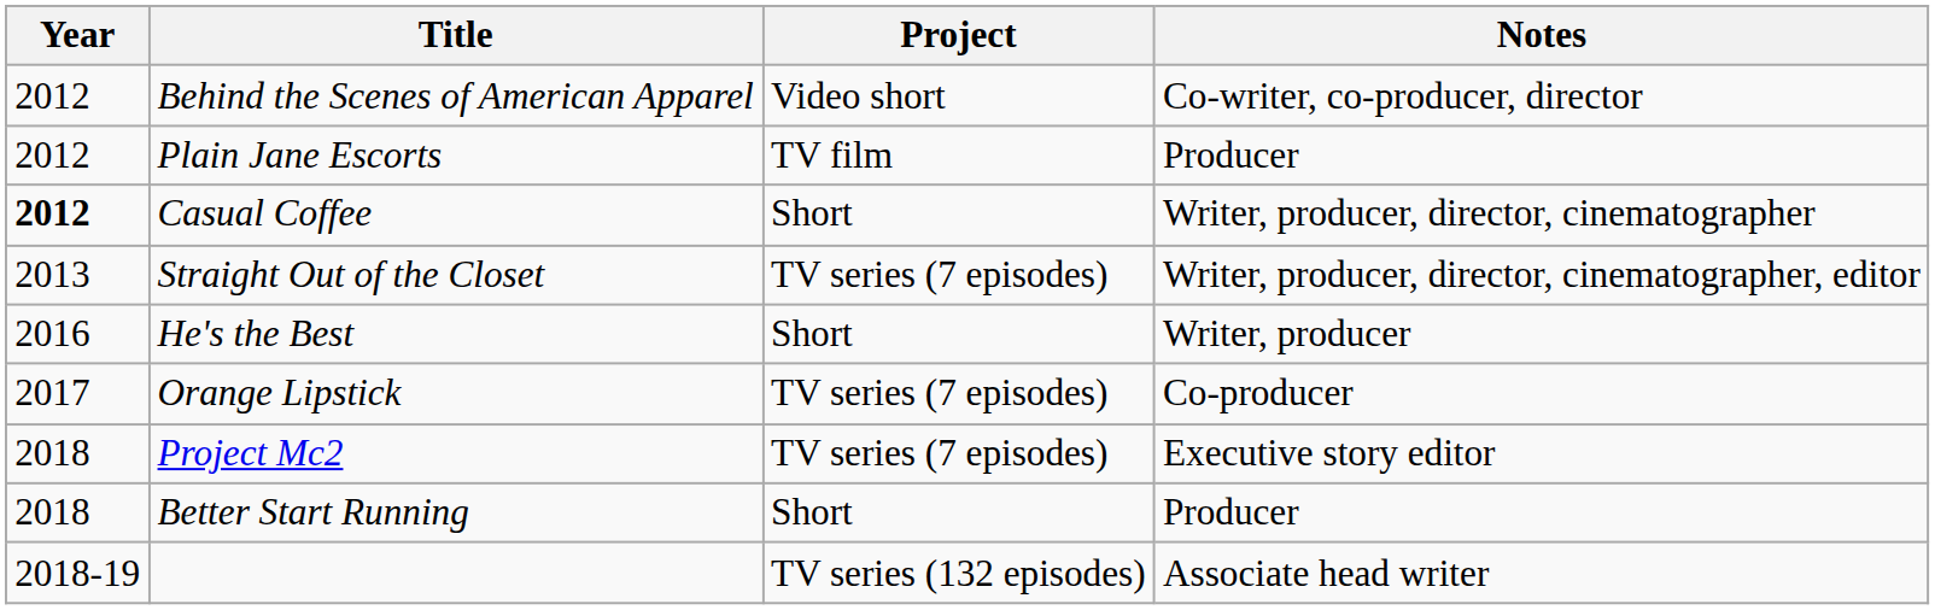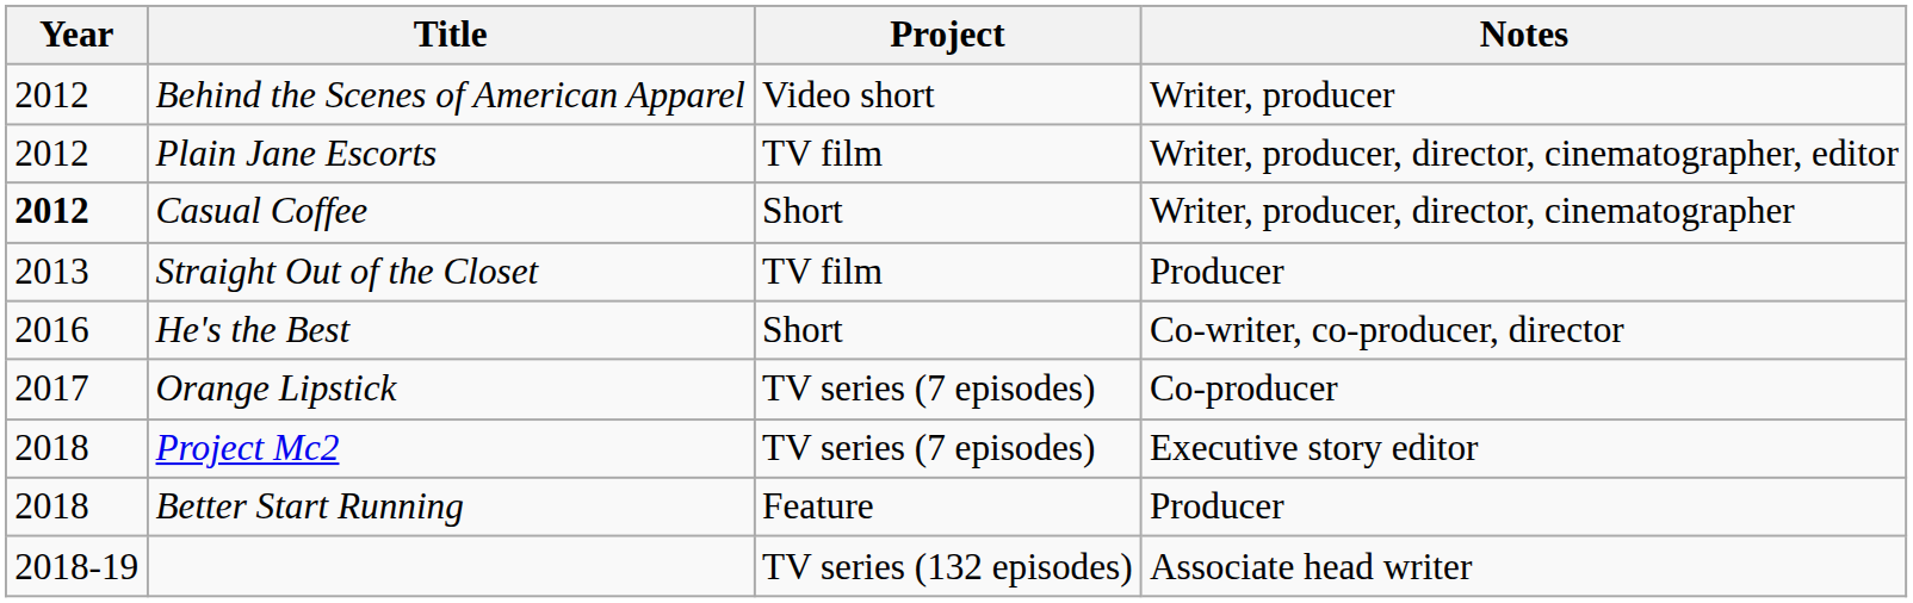Behind the Scenes of American Apparel | Notes: Co-writer, co-producer, director -> Writer, producer
Plain Jane Escorts | Notes: Producer -> Writer, producer, director, cinematographer, editor
Straight Out of the Closet | Project: TV series (7 episodes) -> TV film
Straight Out of the Closet | Notes: Writer, producer, director, cinematographer, editor -> Producer
He's the Best | Notes: Writer, producer -> Co-writer, co-producer, director
Better Start Running | Project: Short -> Feature
